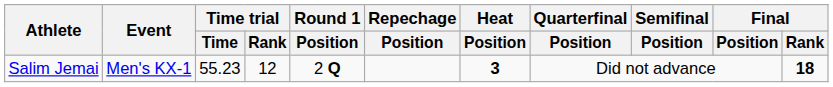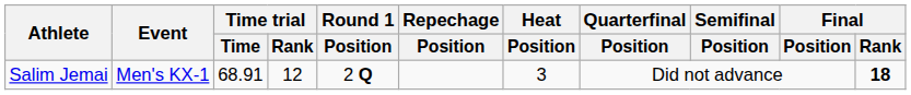Salim Jemai | Time trial / Time: 55.23 -> 68.91
Salim Jemai | Heat / Position: bold -> normal
